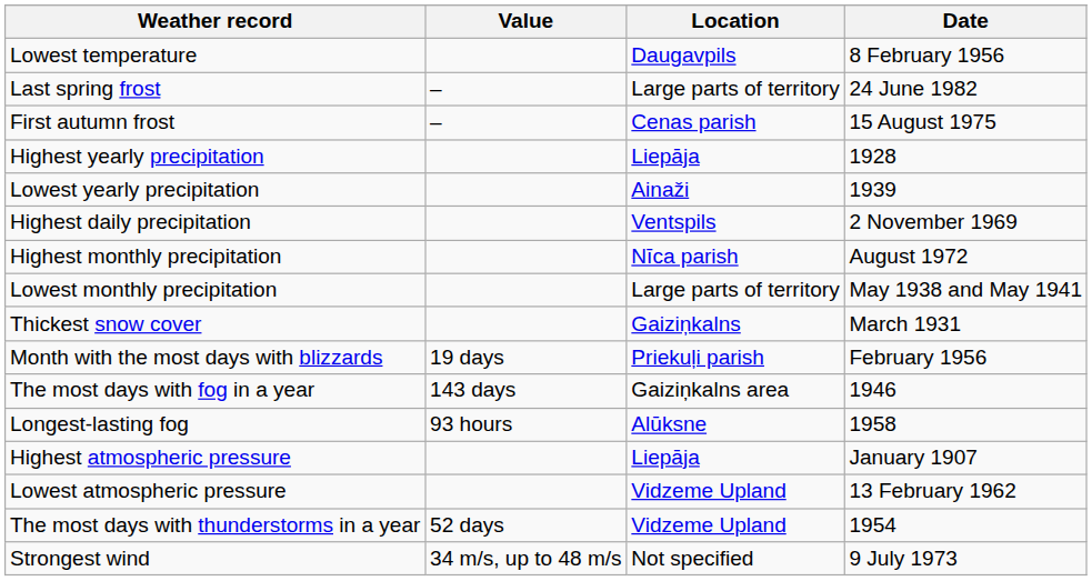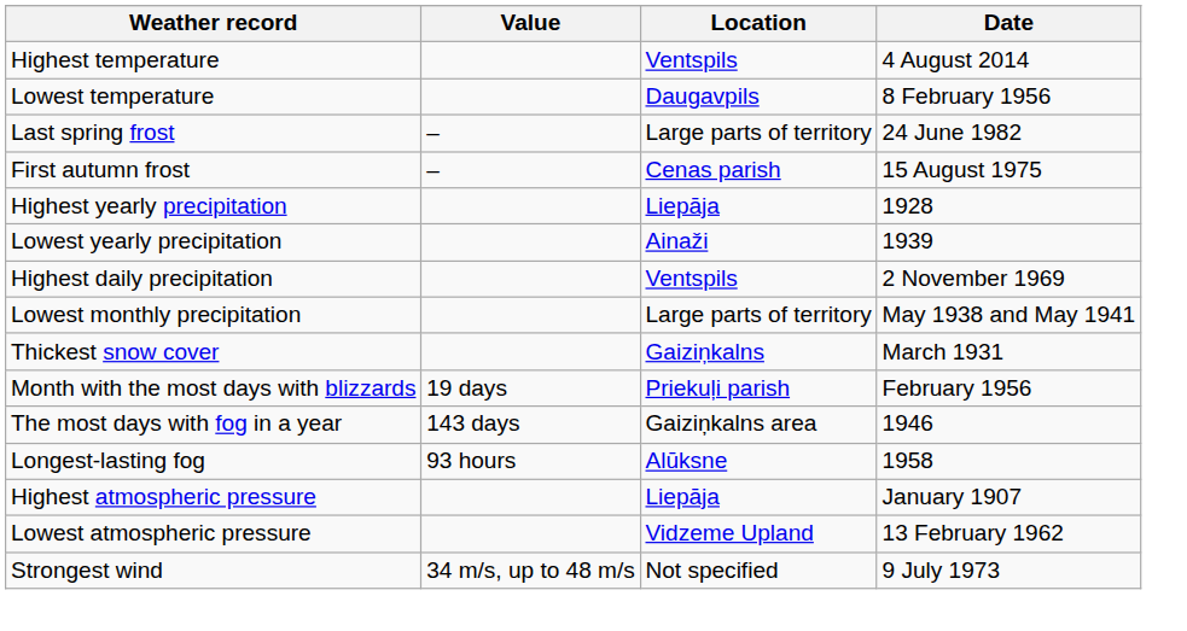+ row: Highest temperature | Ventspils | 4 August 2014
- row: Highest monthly precipitation | Nīca parish | August 1972
- row: The most days with thunderstorms in a year | 52 days | Vidzeme Upland | 1954
